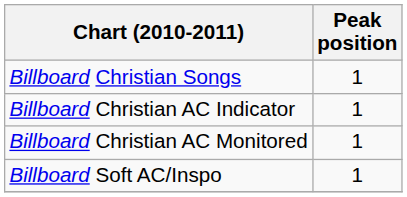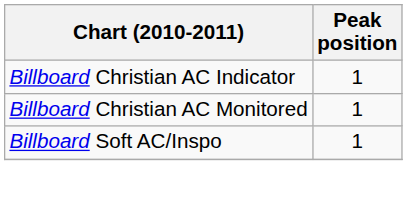- row: Billboard Christian Songs | 1
